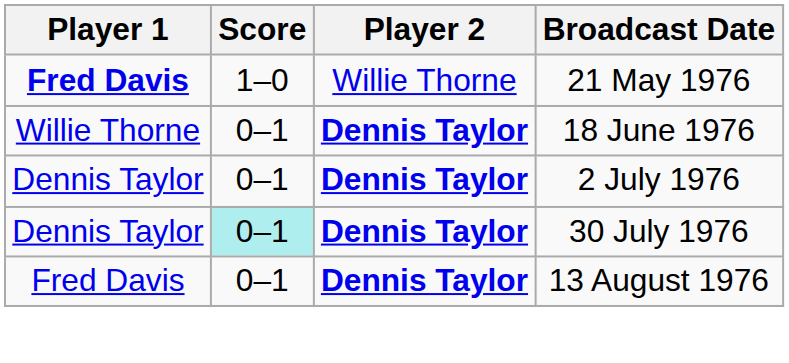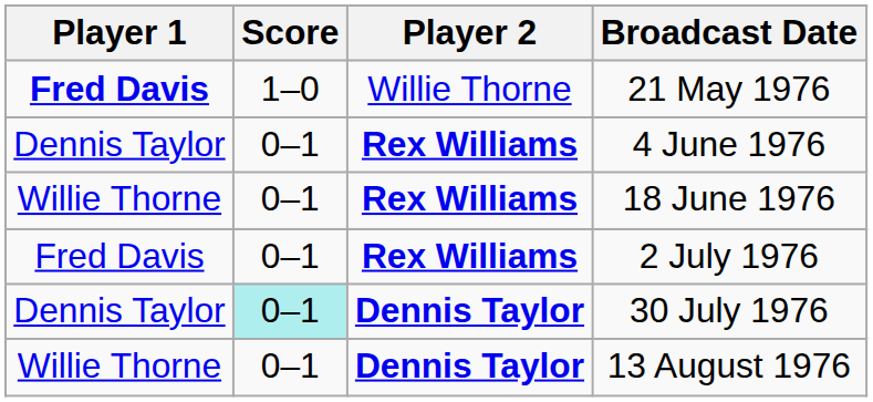+ row: Dennis Taylor | 0–1 | Rex Williams | 4 June 1976
18 June 1976 | Player 2: Dennis Taylor -> Rex Williams
2 July 1976 | Player 1: Dennis Taylor -> Fred Davis
2 July 1976 | Player 2: Dennis Taylor -> Rex Williams
13 August 1976 | Player 1: Fred Davis -> Willie Thorne
